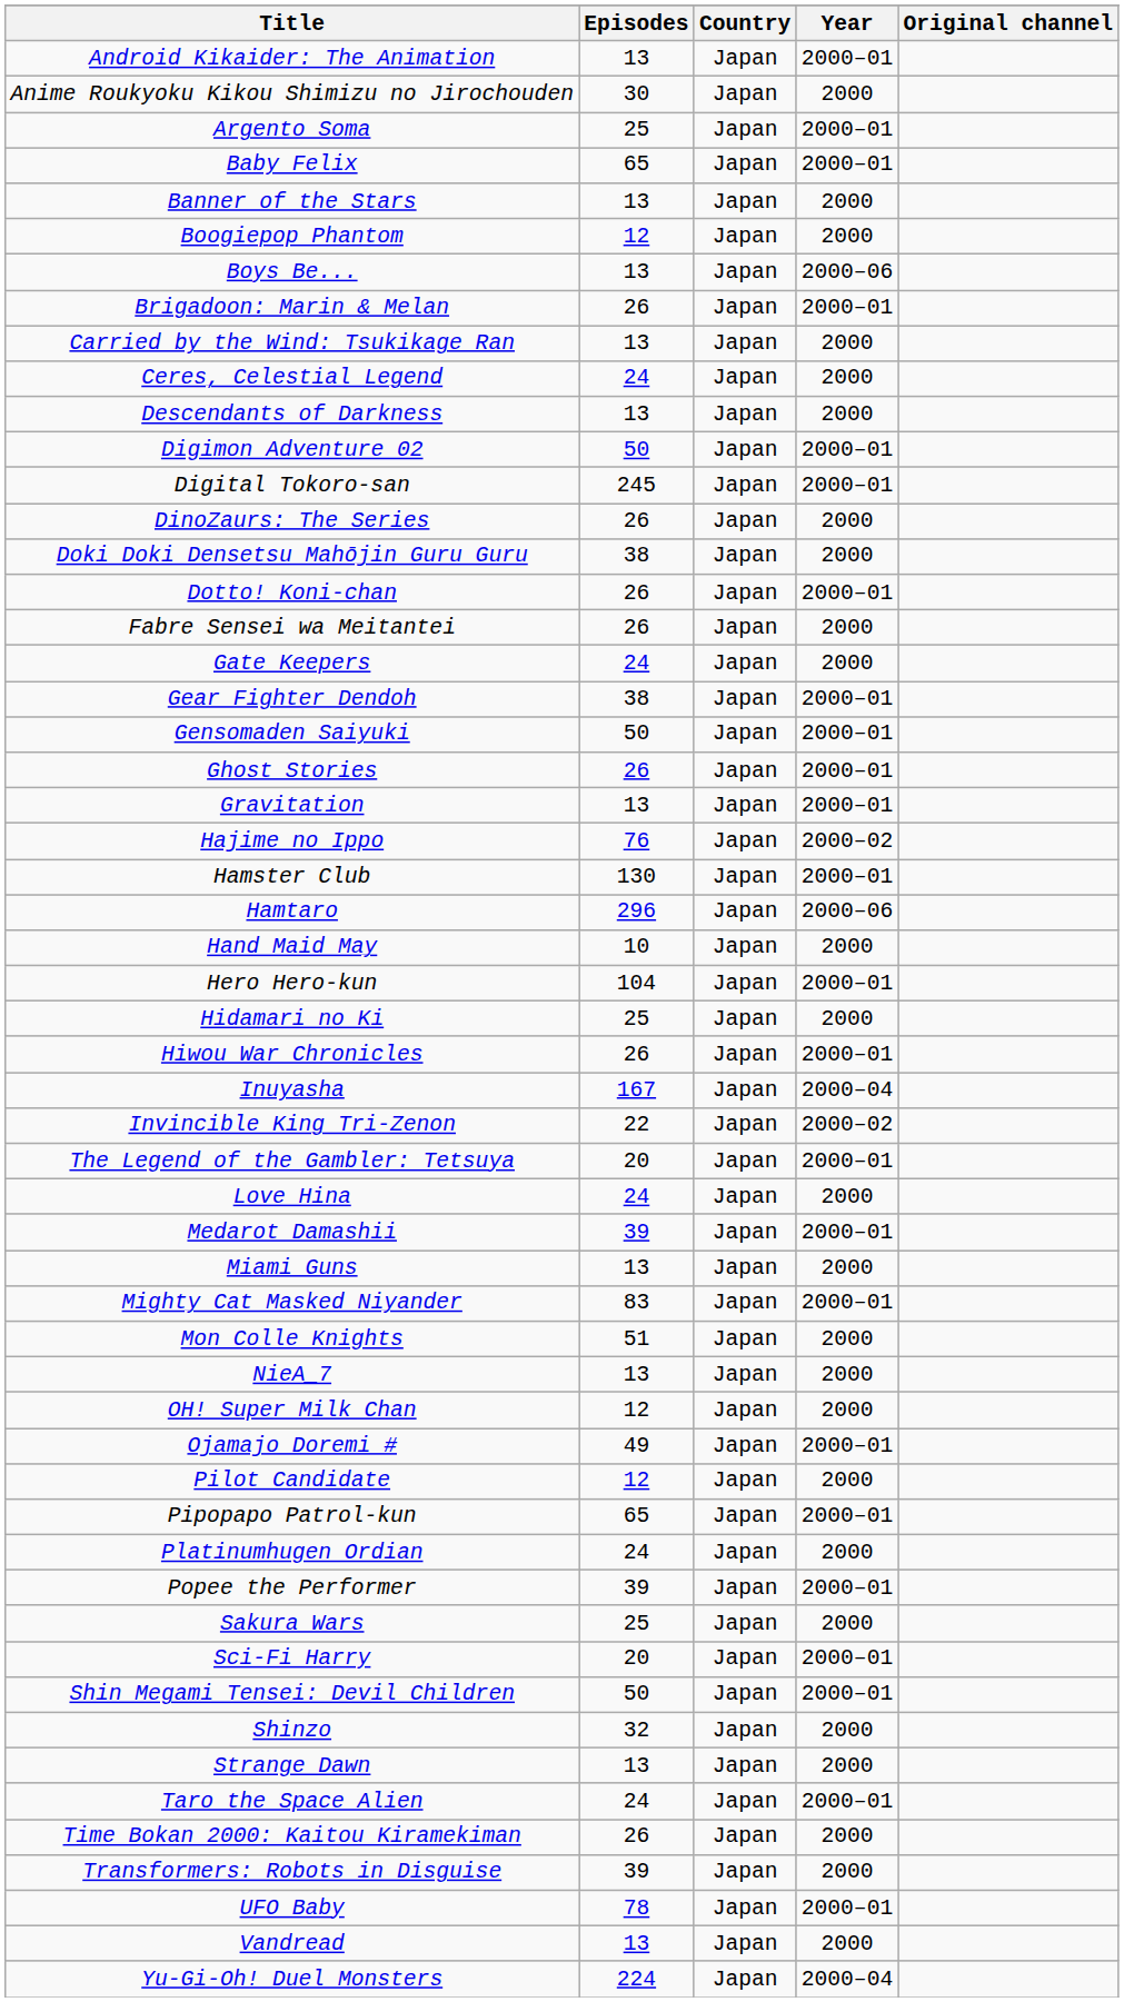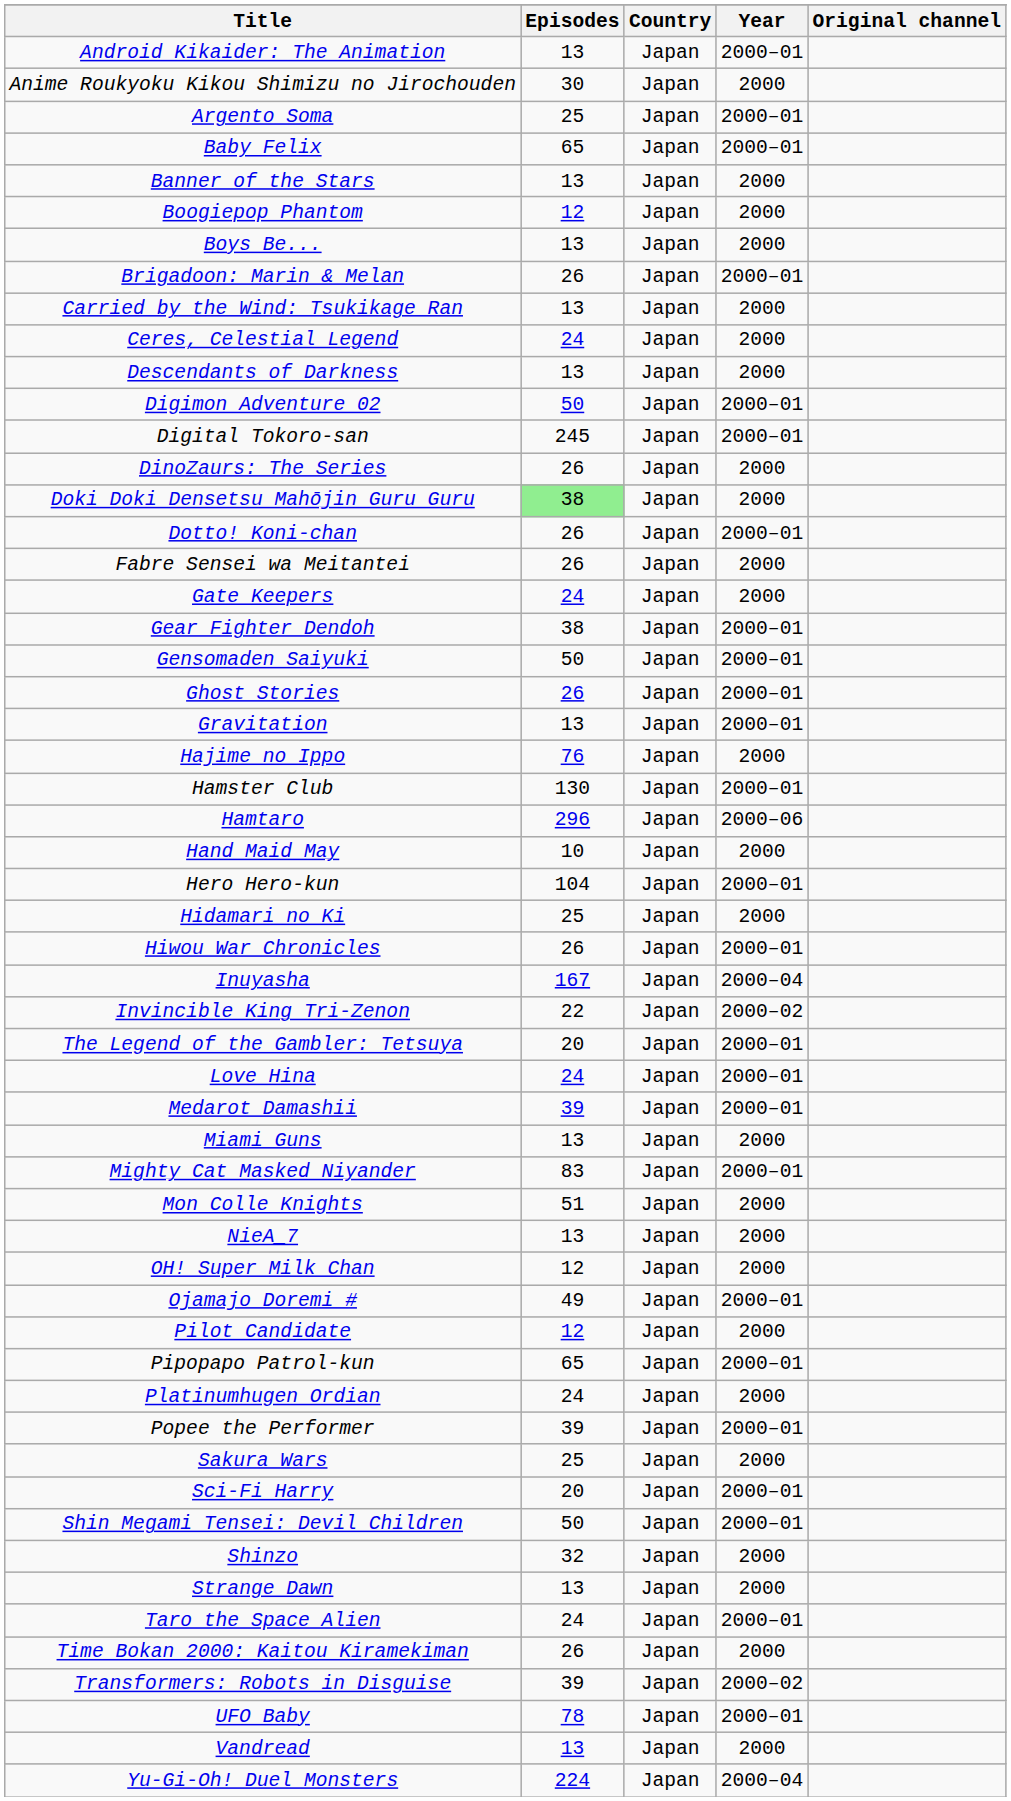Boys Be... | Year: 2000–06 -> 2000
Doki Doki Densetsu Mahōjin Guru Guru | Episodes: no background -> lightgreen background
Hajime no Ippo | Year: 2000–02 -> 2000
Love Hina | Year: 2000 -> 2000–01
Transformers: Robots in Disguise | Year: 2000 -> 2000–02
